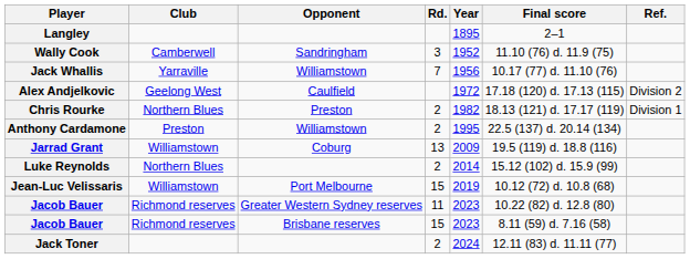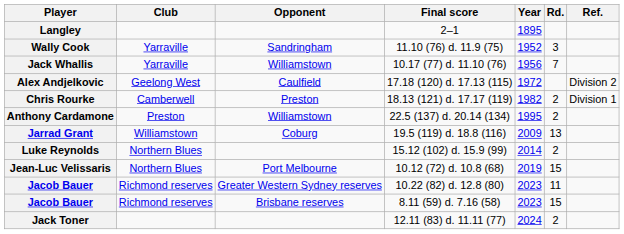columns swapped: Rd. <-> Final score
Wally Cook | Club: Camberwell -> Yarraville
Chris Rourke | Club: Northern Blues -> Camberwell
Jean-Luc Velissaris | Club: Williamstown -> Northern Blues
